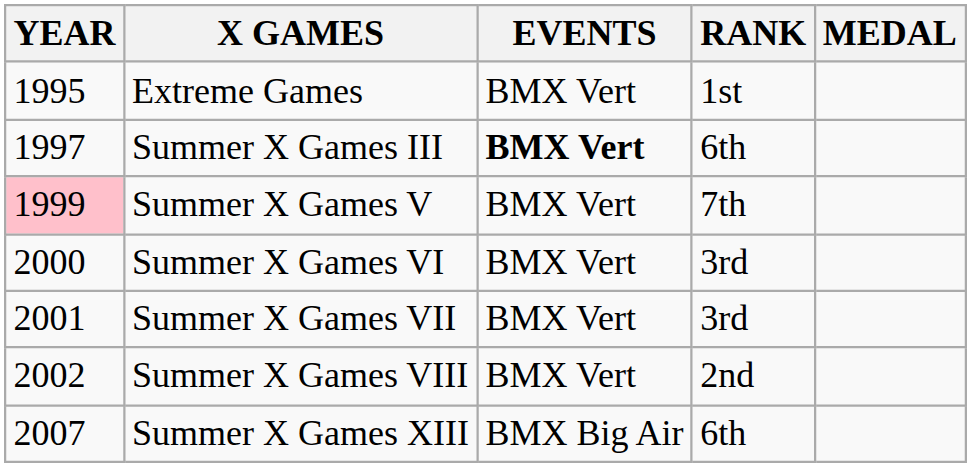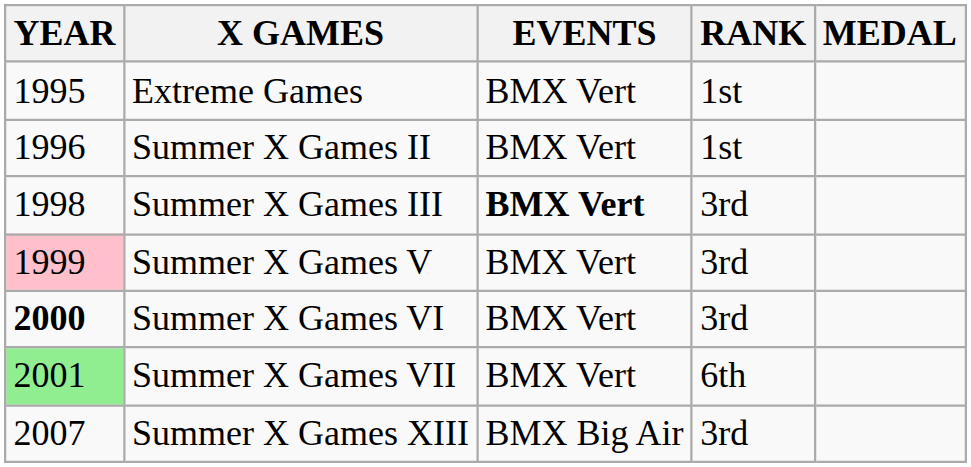+ row: 1996 | Summer X Games II | BMX Vert | 1st
Summer X Games III | YEAR: 1997 -> 1998
Summer X Games III | RANK: 6th -> 3rd
Summer X Games V | RANK: 7th -> 3rd
Summer X Games VI | YEAR: normal -> bold
Summer X Games VII | YEAR: no background -> lightgreen background
Summer X Games VII | RANK: 3rd -> 6th
- row: 2002 | Summer X Games VIII | BMX Vert | 2nd
Summer X Games XIII | RANK: 6th -> 3rd
